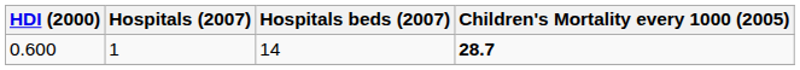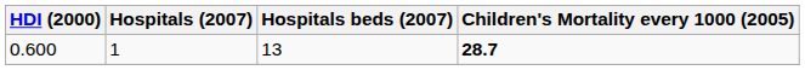0.600 | Hospitals beds (2007): 14 -> 13
